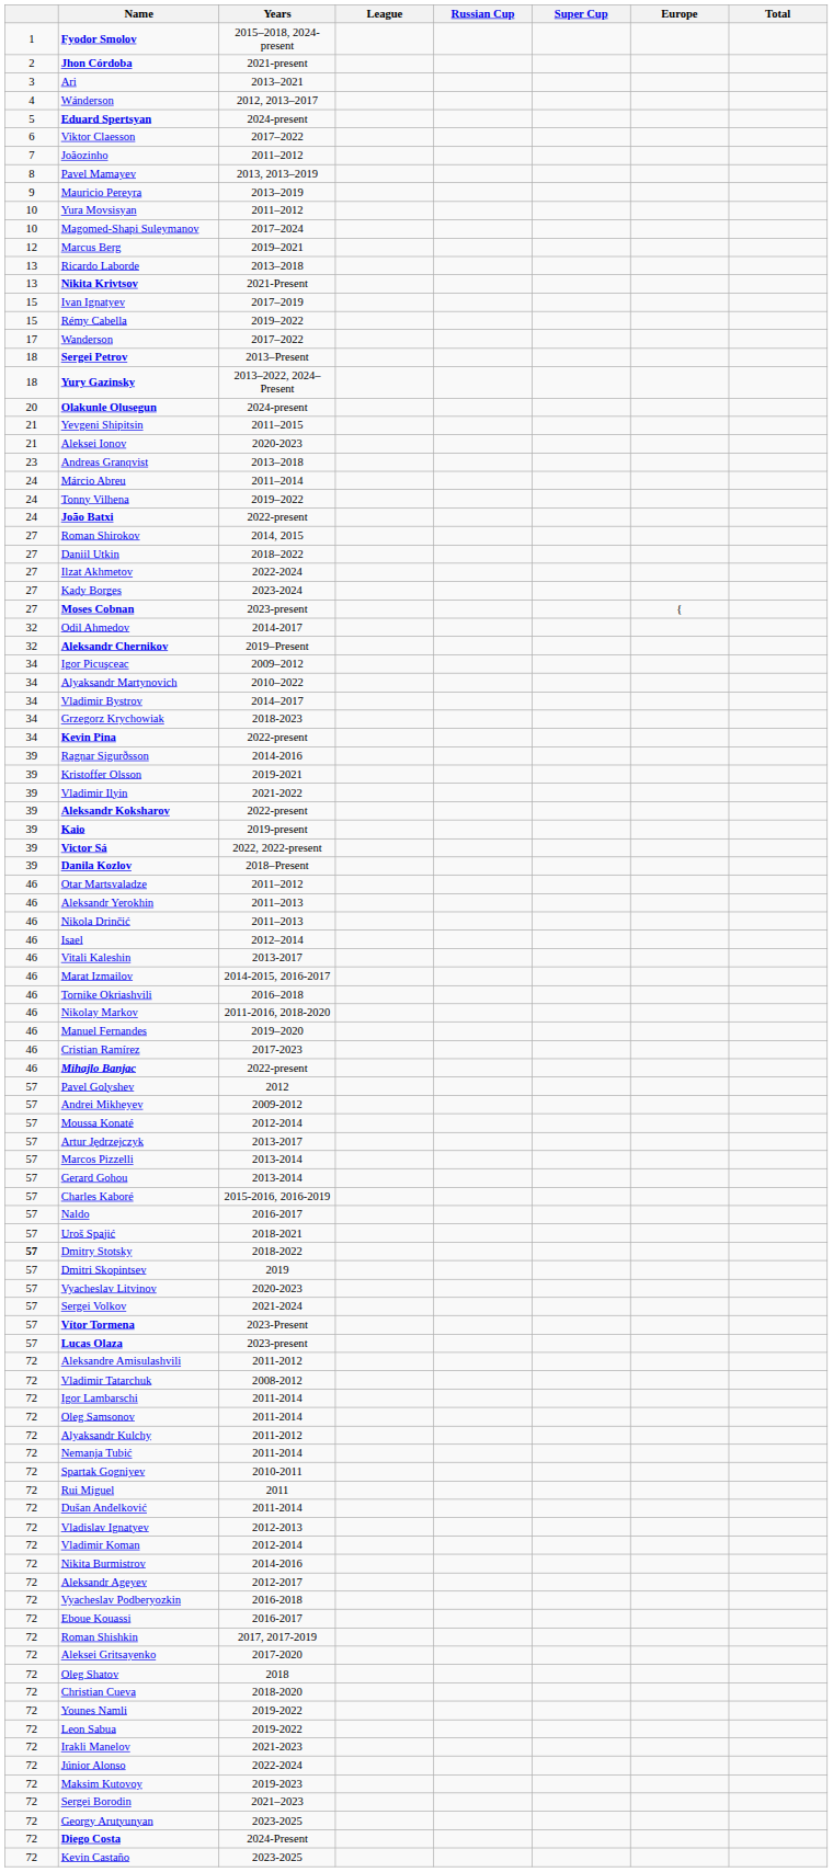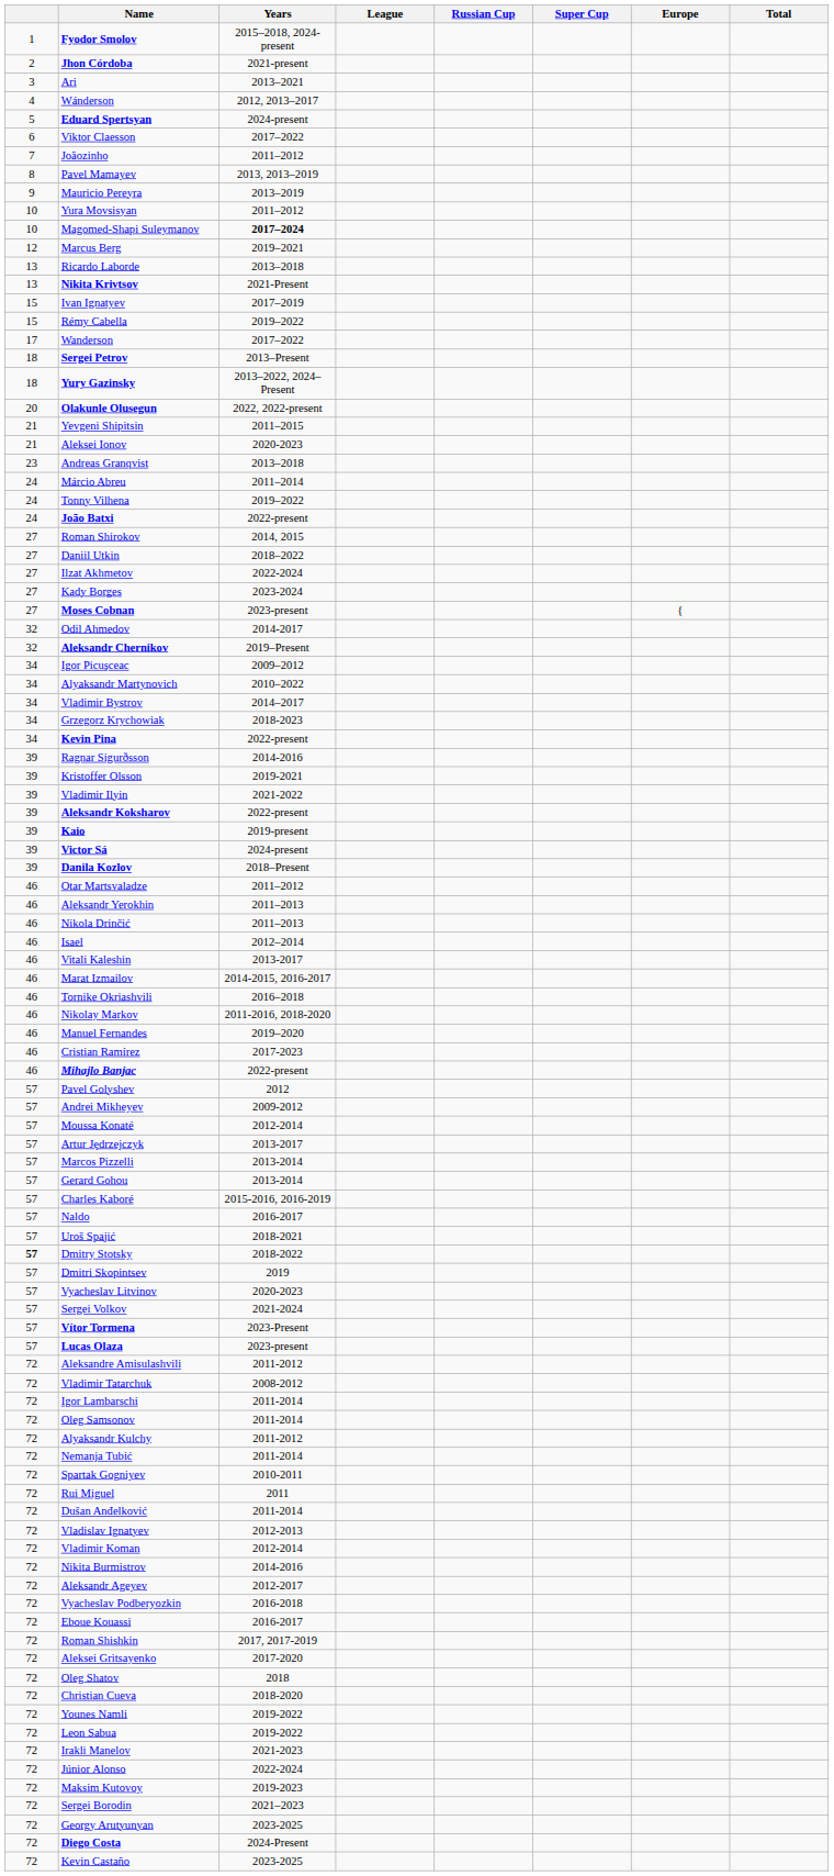Magomed-Shapi Suleymanov | Years: normal -> bold
Olakunle Olusegun | Years: 2024-present -> 2022, 2022-present
Victor Sá | Years: 2022, 2022-present -> 2024-present
